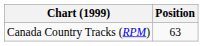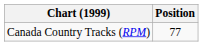Canada Country Tracks (RPM) | Position: 63 -> 77
